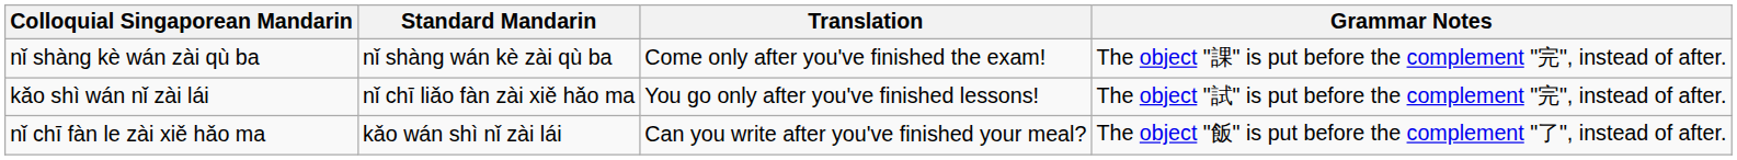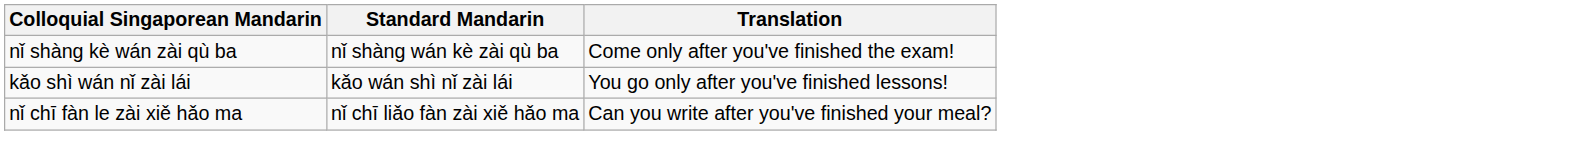- column: Grammar Notes | The object "課" is put before the complement "完", instead of after. | The object "試" is put before the complement "完", instead of after. | The object "飯" is put before the complement "了", instead of after.
kǎo shì wán nǐ zài lái | Standard Mandarin: nǐ chī liǎo fàn zài xiě hǎo ma -> kǎo wán shì nǐ zài lái
nǐ chī fàn le zài xiě hǎo ma | Standard Mandarin: kǎo wán shì nǐ zài lái -> nǐ chī liǎo fàn zài xiě hǎo ma
